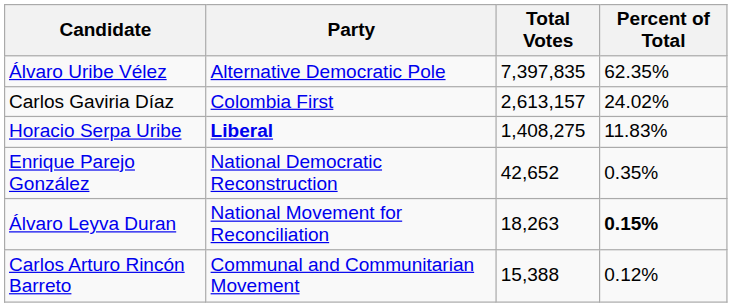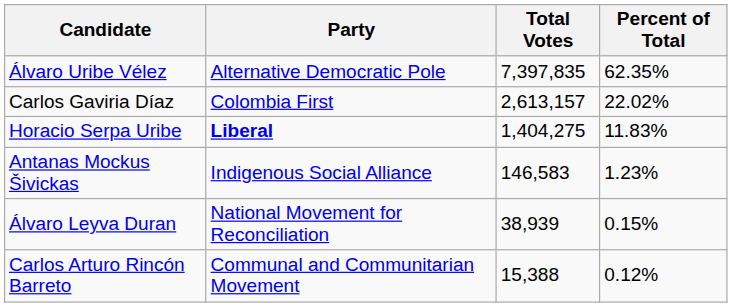Carlos Gaviria Díaz | Percent of Total: 24.02% -> 22.02%
Horacio Serpa Uribe | Total Votes: 1,408,275 -> 1,404,275
+ row: Antanas Mockus Šivickas | Indigenous Social Alliance | 146,583 | 1.23%
- row: Enrique Parejo González | National Democratic Reconstruction | 42,652 | 0.35%
Álvaro Leyva Duran | Total Votes: 18,263 -> 38,939
Álvaro Leyva Duran | Percent of Total: bold -> normal
